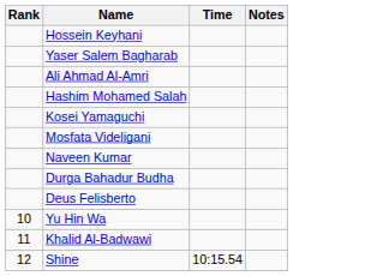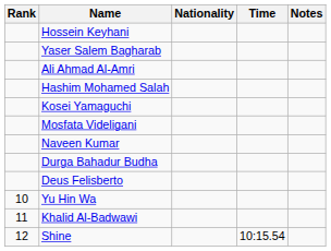+ column: Nationality
